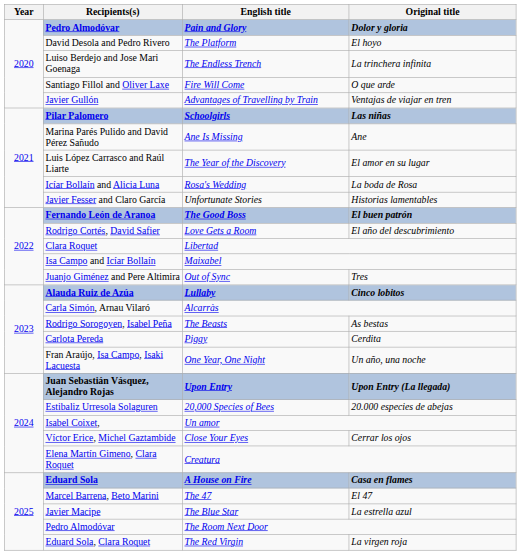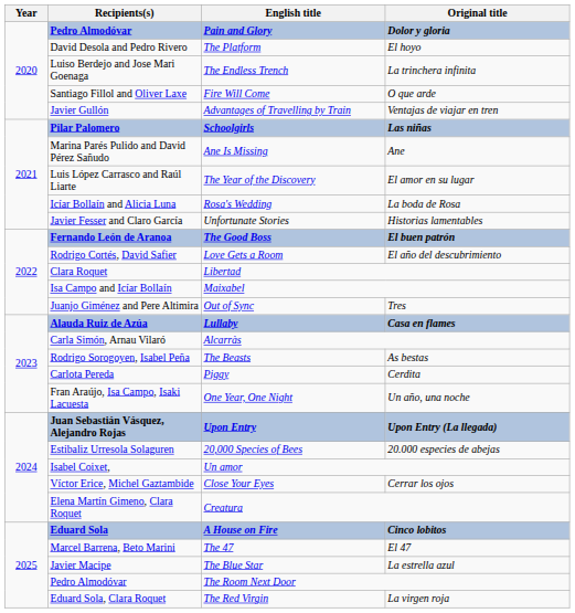Lullaby | Original title: Cinco lobitos -> Casa en flames
A House on Fire | Original title: Casa en flames -> Cinco lobitos
